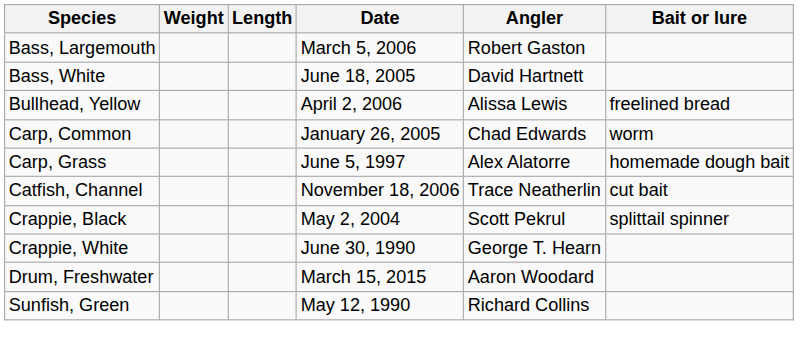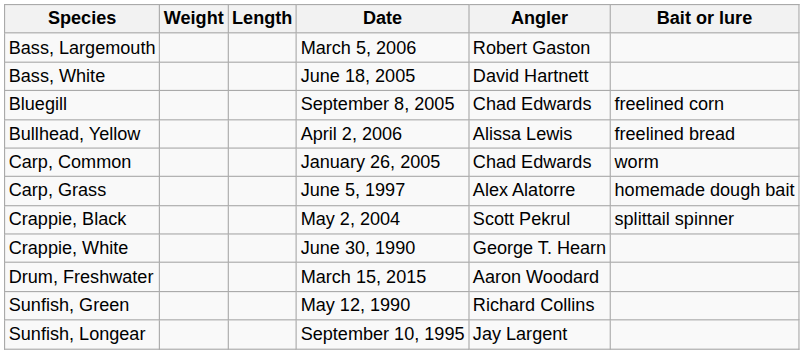+ row: Bluegill | September 8, 2005 | Chad Edwards | freelined corn
- row: Catfish, Channel | November 18, 2006 | Trace Neatherlin | cut bait
+ row: Sunfish, Longear | September 10, 1995 | Jay Largent
